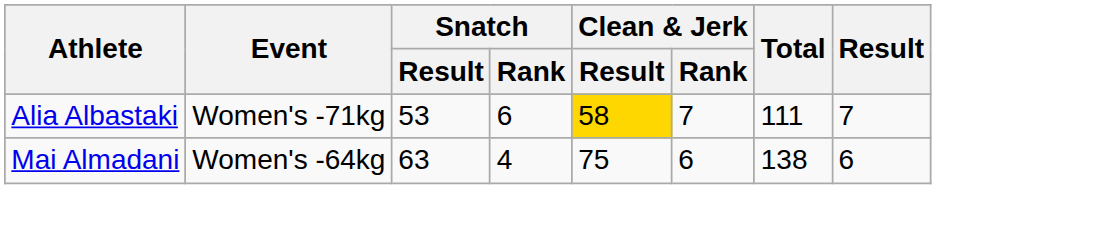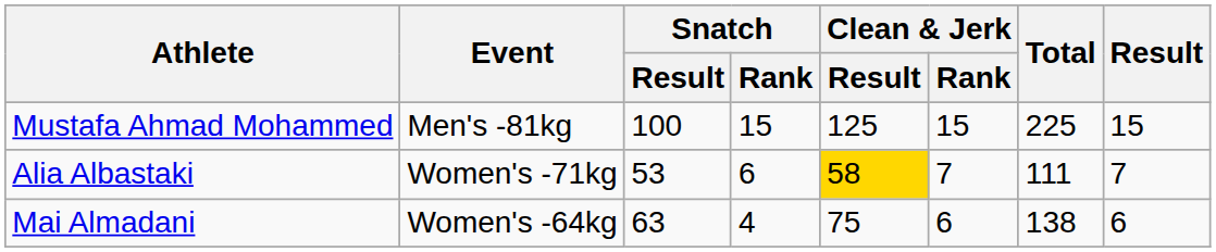+ row: Mustafa Ahmad Mohammed | Men's -81kg | 100 | 15 | 125 | 15 | 225 | 15
